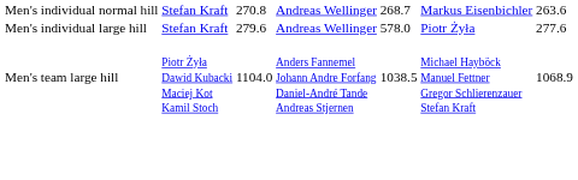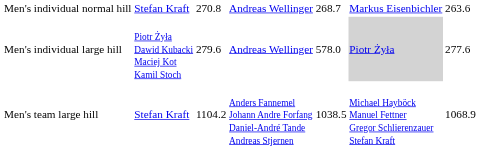Men's individual large hill | column 2: Stefan Kraft -> Piotr Żyła Dawid Kubacki Maciej Kot Kamil Stoch
Men's individual large hill | column 6: no background -> lightgrey background
Men's team large hill | column 2: Piotr Żyła Dawid Kubacki Maciej Kot Kamil Stoch -> Stefan Kraft
Men's team large hill | column 3: 1104.0 -> 1104.2
